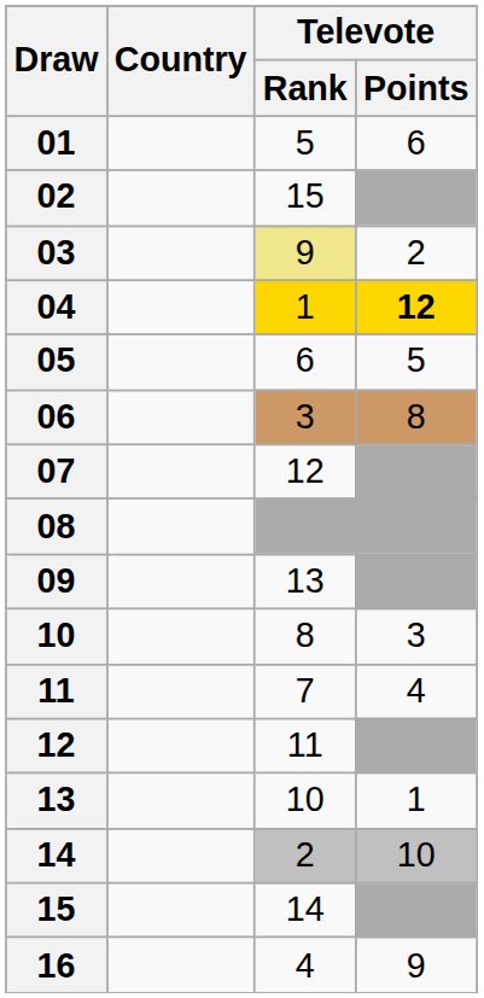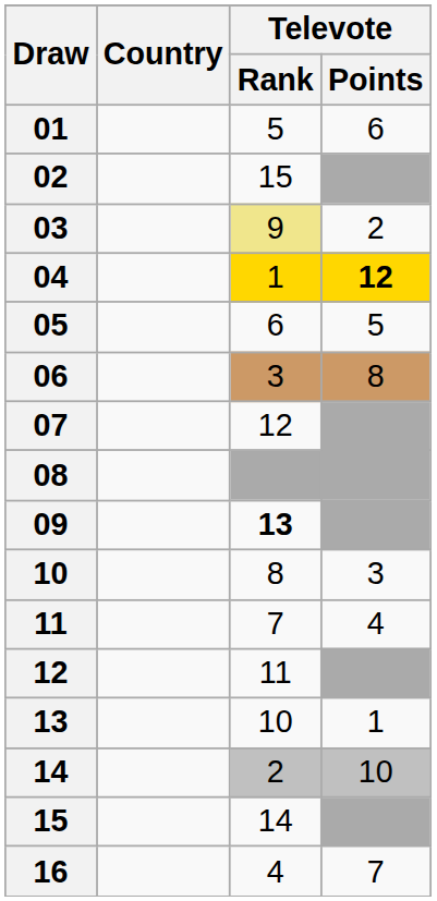09 | Televote / Rank: normal -> bold
16 | Televote / Points: 9 -> 7
